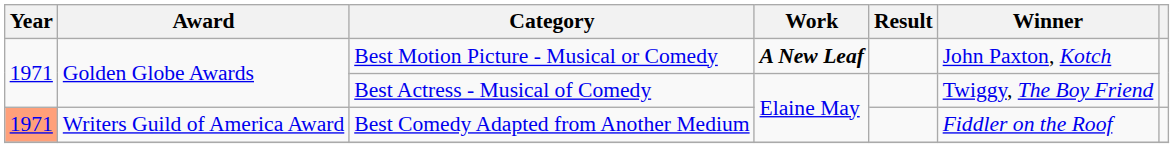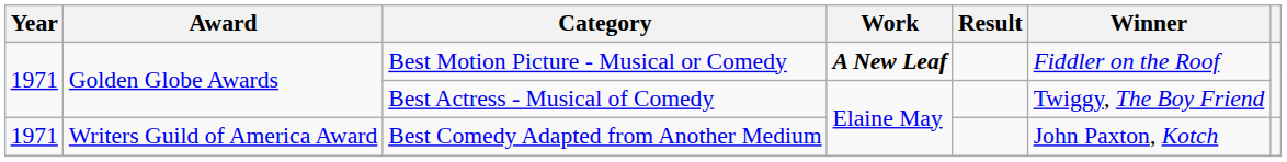Best Motion Picture - Musical or Comedy | Winner: John Paxton, Kotch -> Fiddler on the Roof
Best Comedy Adapted from Another Medium | Year: lightsalmon background -> no background
Best Comedy Adapted from Another Medium | Winner: Fiddler on the Roof -> John Paxton, Kotch
